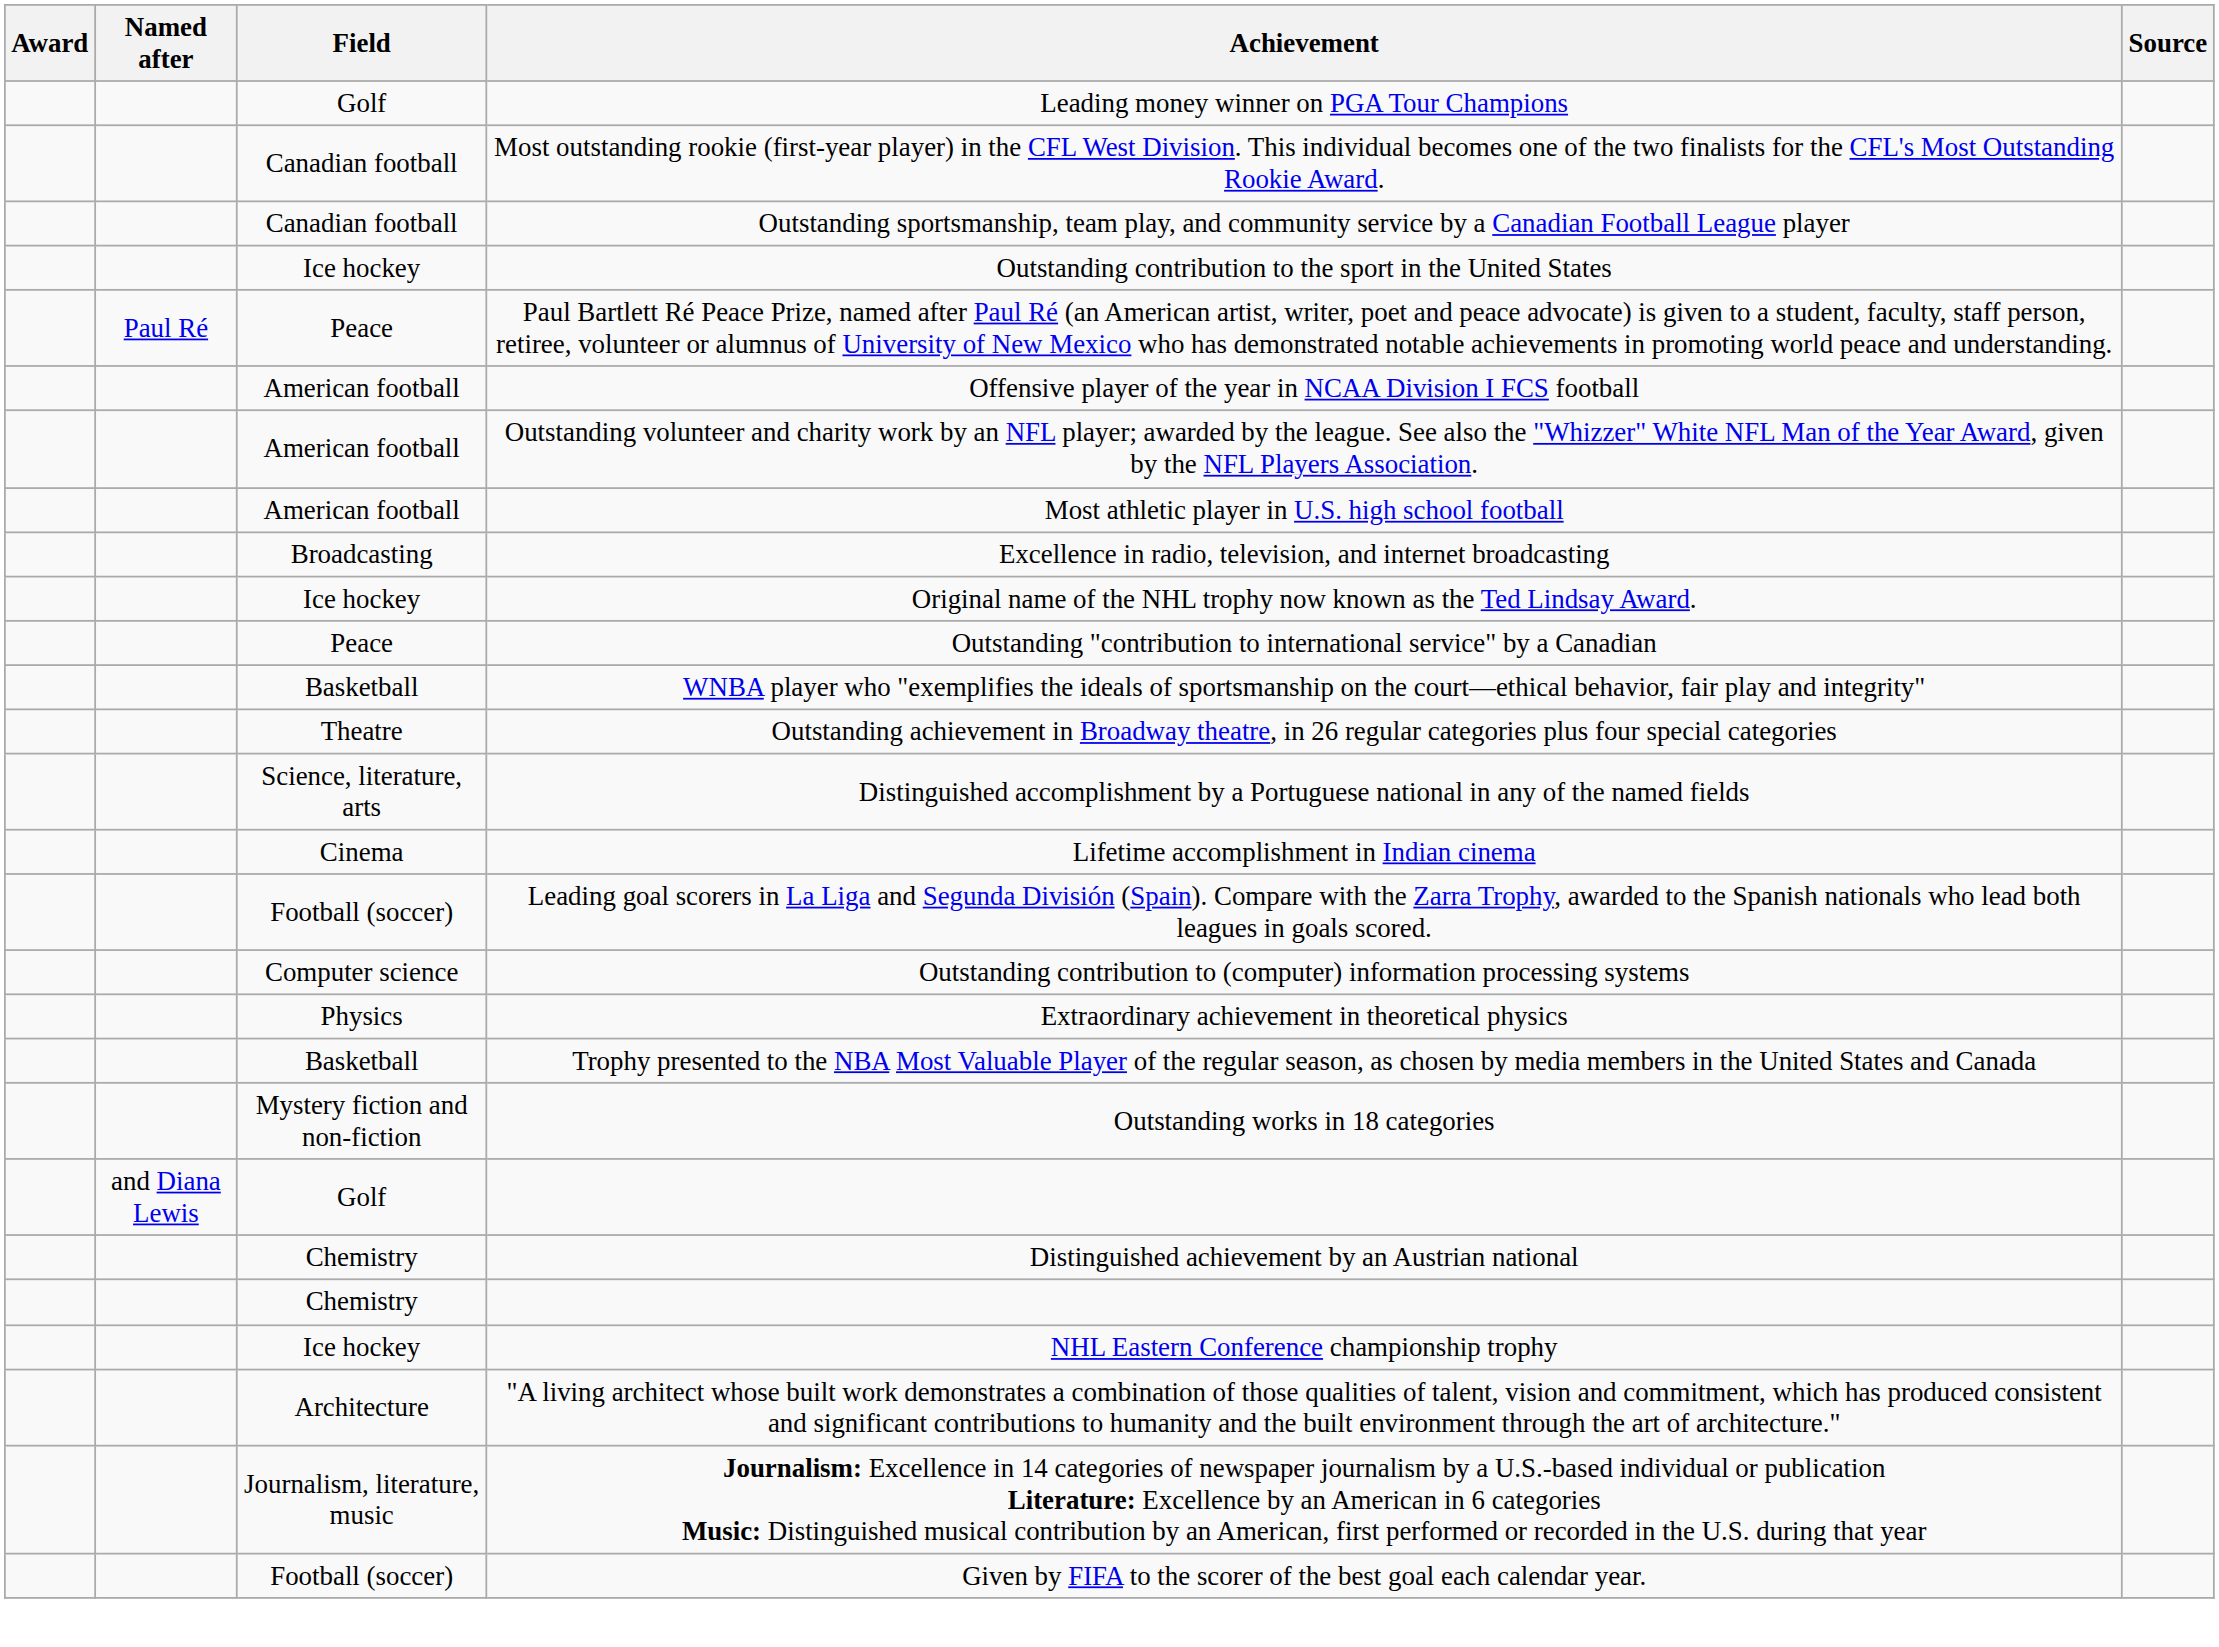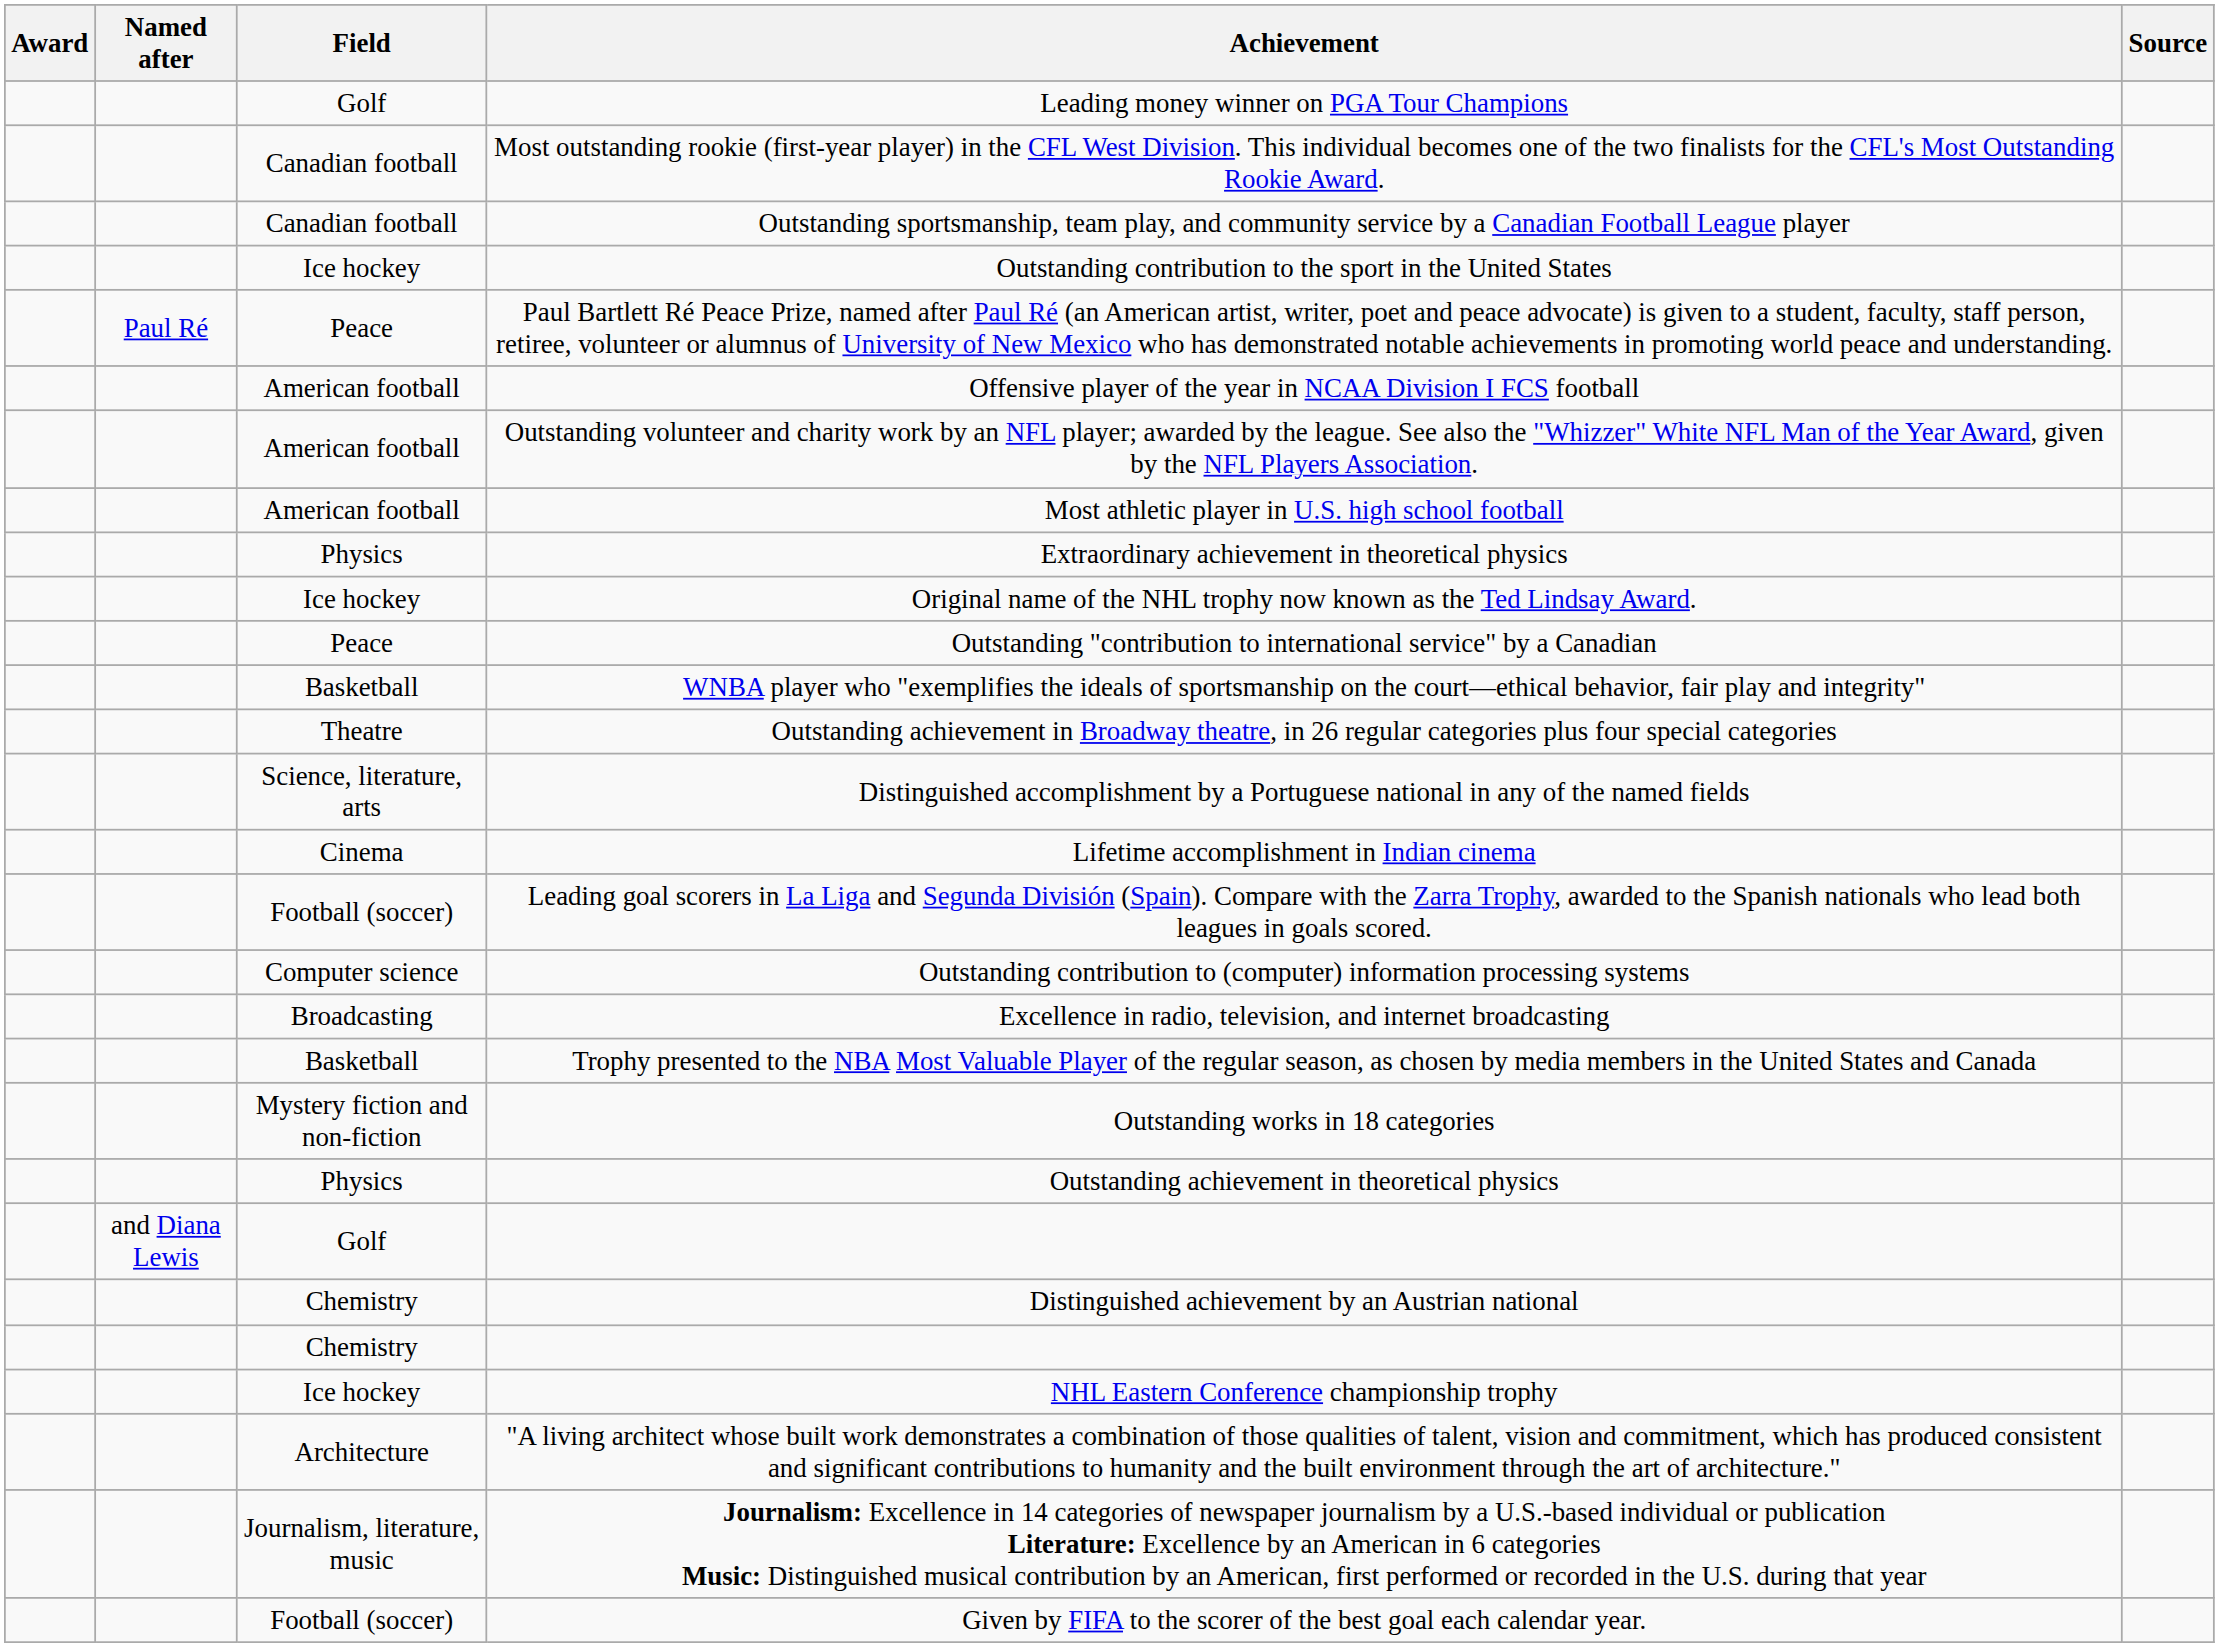rows swapped: Excellence in radio, television, and internet broadcasting <-> Extraordinary achievement in theoretical physics
+ row: Physics | Outstanding achievement in theoretical physics
